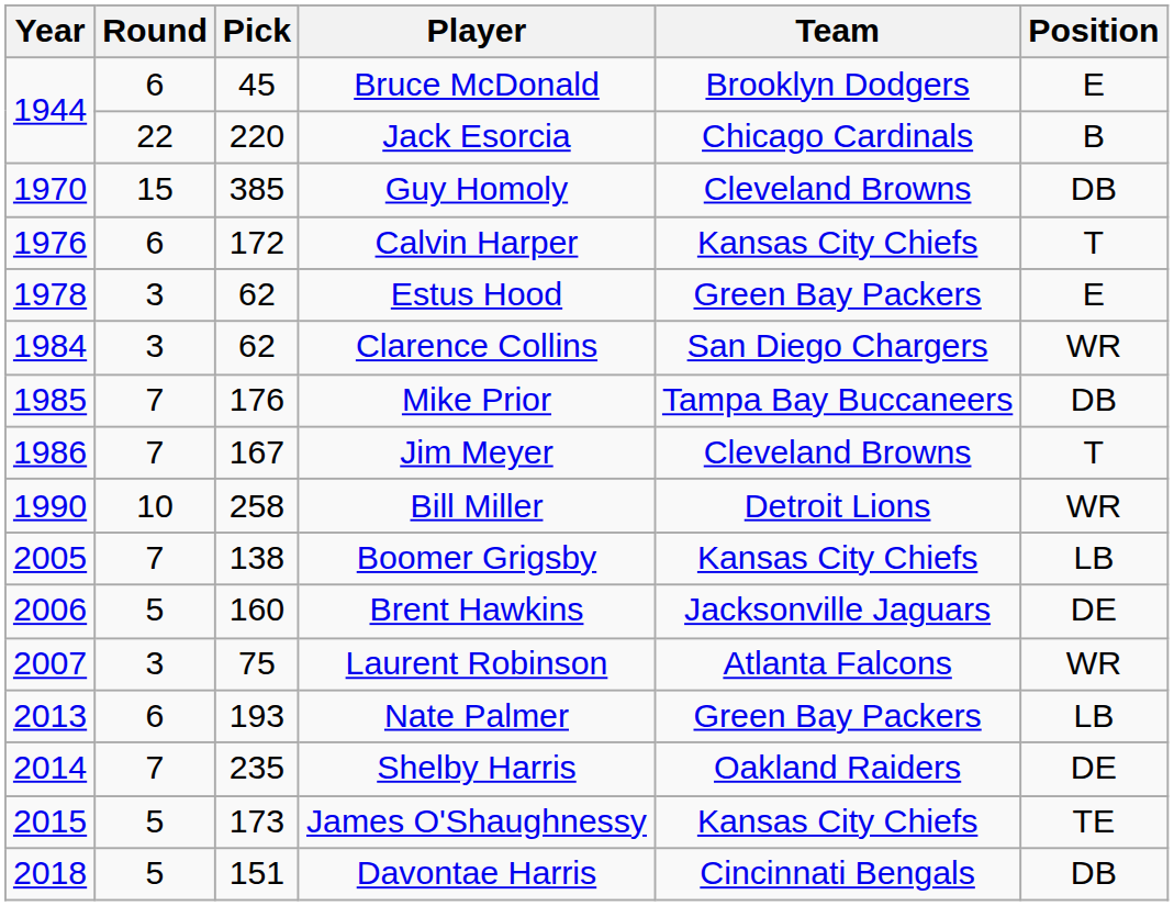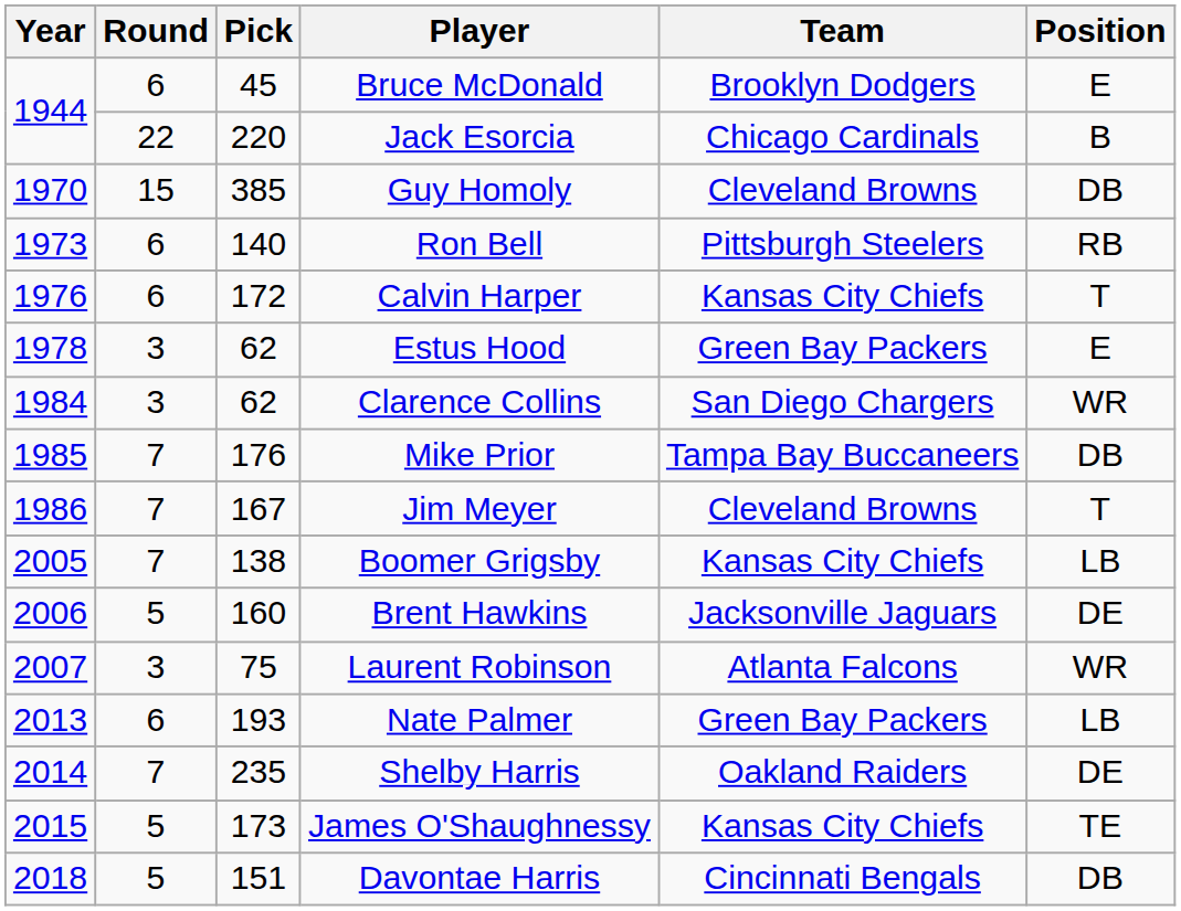+ row: 1973 | 6 | 140 | Ron Bell | Pittsburgh Steelers | RB
- row: 1990 | 10 | 258 | Bill Miller | Detroit Lions | WR
